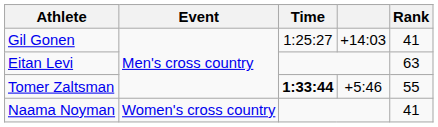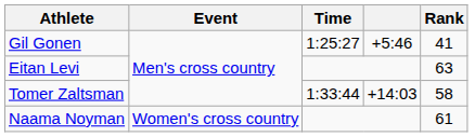Gil Gonen | column 4: +14:03 -> +5:46
Tomer Zaltsman | Time: bold -> normal
Tomer Zaltsman | column 4: +5:46 -> +14:03
Tomer Zaltsman | Rank: 55 -> 58
Naama Noyman | Rank: 41 -> 61
